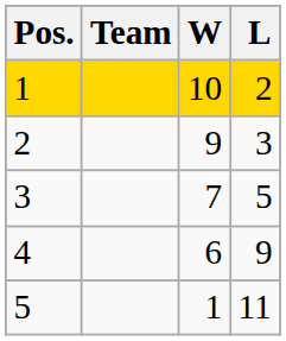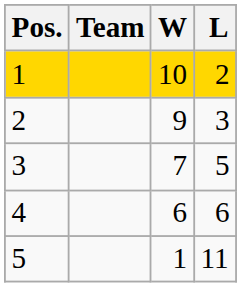4 | L: 9 -> 6
